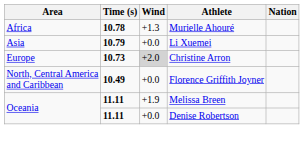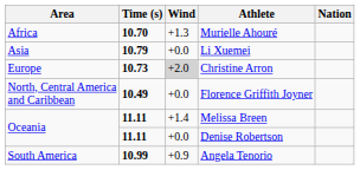Murielle Ahouré | Time (s): 10.78 -> 10.70
Melissa Breen | Wind: +1.9 -> +1.4
+ row: South America | 10.99 | +0.9 | Angela Tenorio
